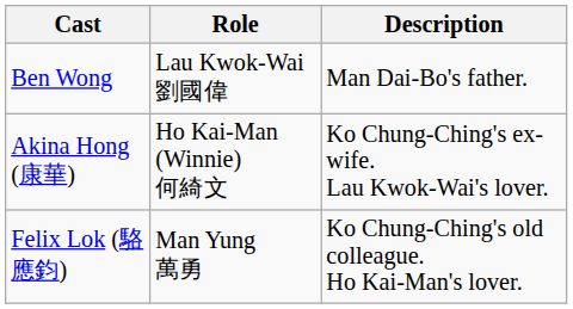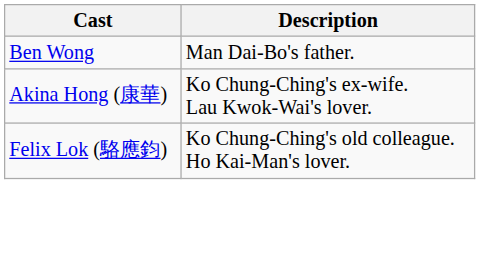- column: Role | Lau Kwok-Wai 劉國偉 | Ho Kai-Man (Winnie) 何綺文 | Man Yung 萬勇
